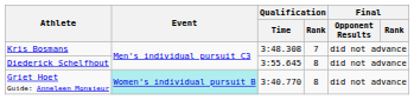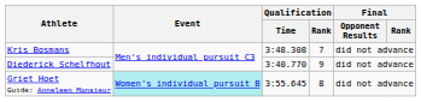Diederick Schelfhout | Qualification / Time: 3:55.645 -> 3:40.770
Diederick Schelfhout | Qualification / Rank: 8 -> 9
Griet Hoet Guide: Anneleen Monsieur | Qualification / Time: 3:40.770 -> 3:55.645
